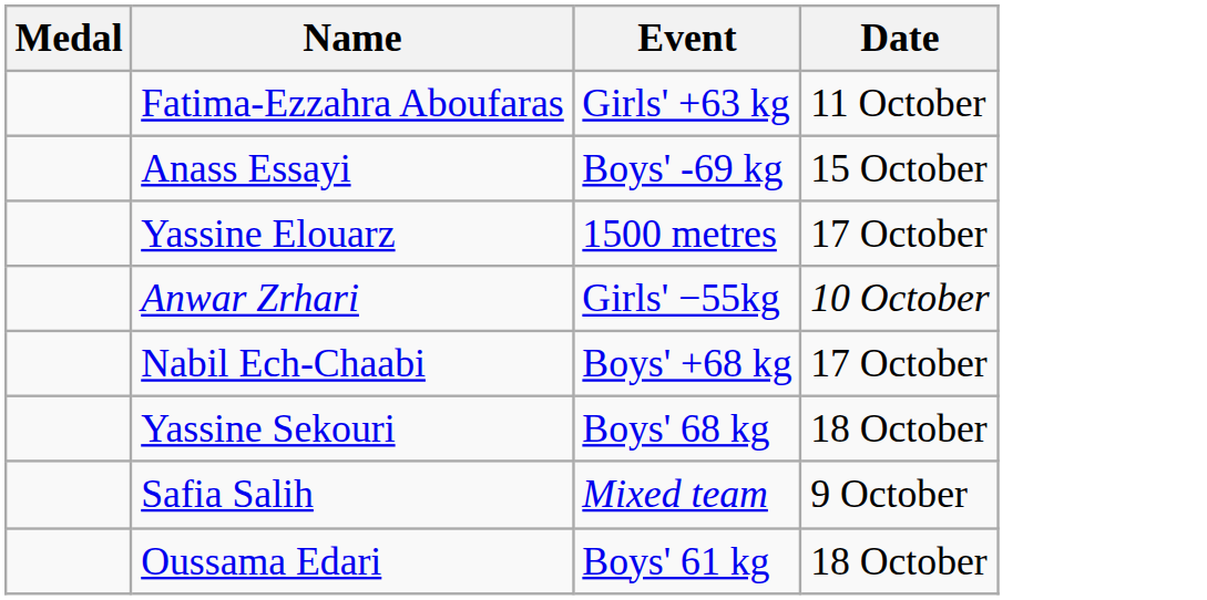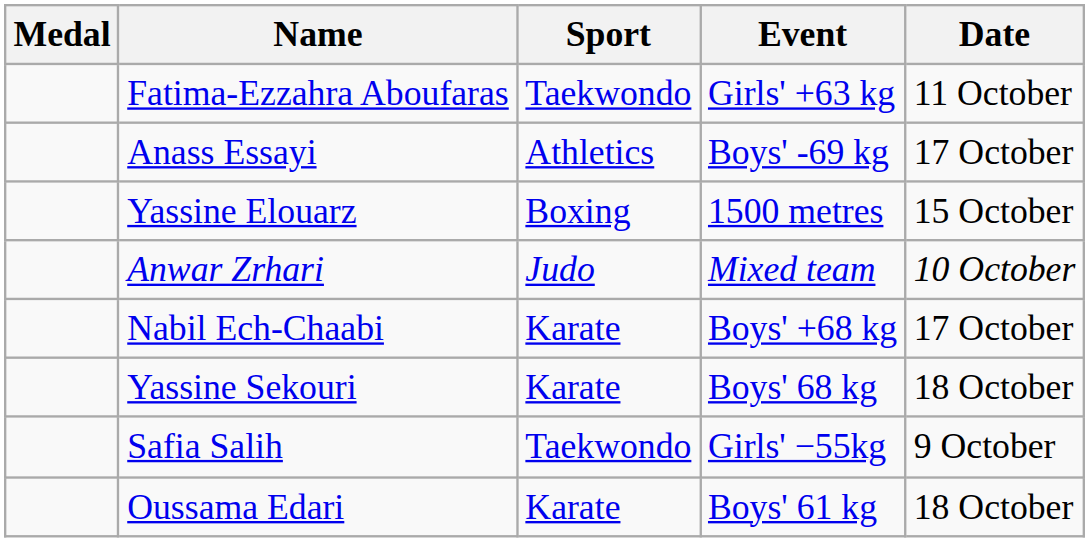+ column: Sport | Taekwondo | Athletics | Boxing | Judo | Karate | Karate | Taekwondo | Karate
Anass Essayi | Date: 15 October -> 17 October
Yassine Elouarz | Date: 17 October -> 15 October
Anwar Zrhari | Event: Girls' −55kg -> Mixed team
Safia Salih | Event: Mixed team -> Girls' −55kg
